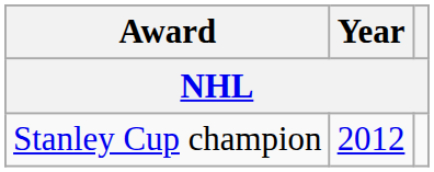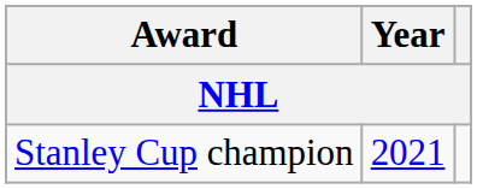Stanley Cup champion | Year: 2012 -> 2021
